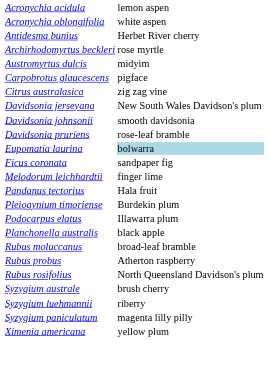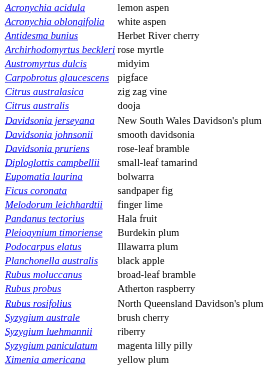+ row: Citrus australis | dooja
+ row: Diploglottis campbellii | small-leaf tamarind
Eupomatia laurina | column 2: lightblue background -> no background
